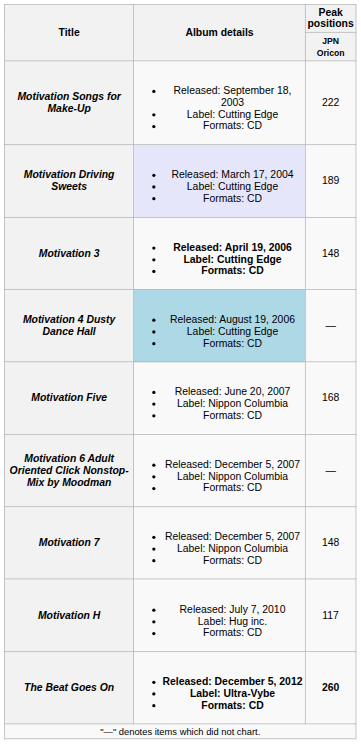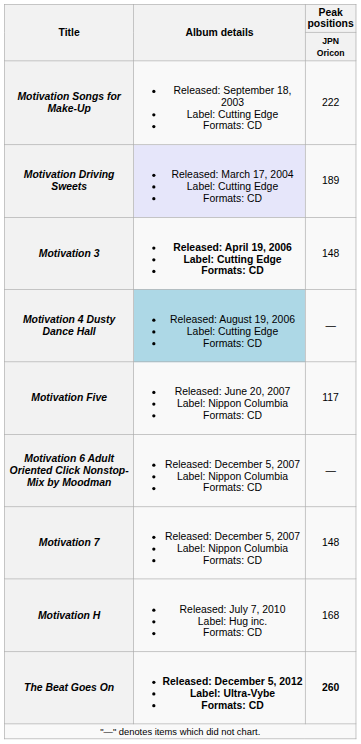Motivation Five | Peak positions / JPN Oricon: 168 -> 117
Motivation H | Peak positions / JPN Oricon: 117 -> 168
